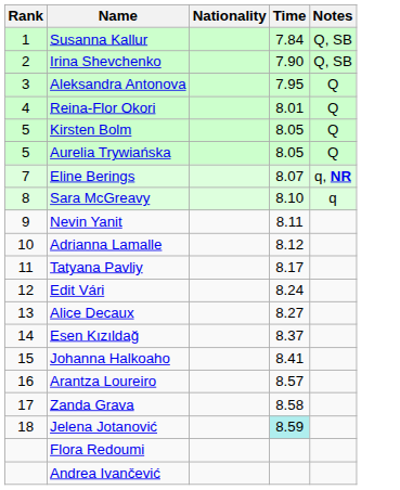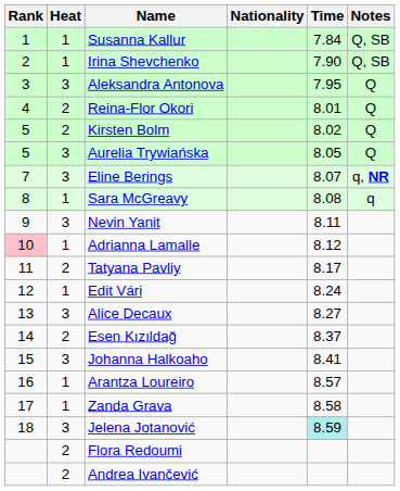+ column: Heat | 1 | 1 | 3 | 2 | 2 | 3 | 3 | 1 | 3 | 1 | 2 | 1 | 3 | 2 | 3 | 1 | 1 | 3 | 2 | 2
Kirsten Bolm | Time: 8.05 -> 8.02
Sara McGreavy | Time: 8.10 -> 8.08
Adrianna Lamalle | Rank: no background -> pink background
